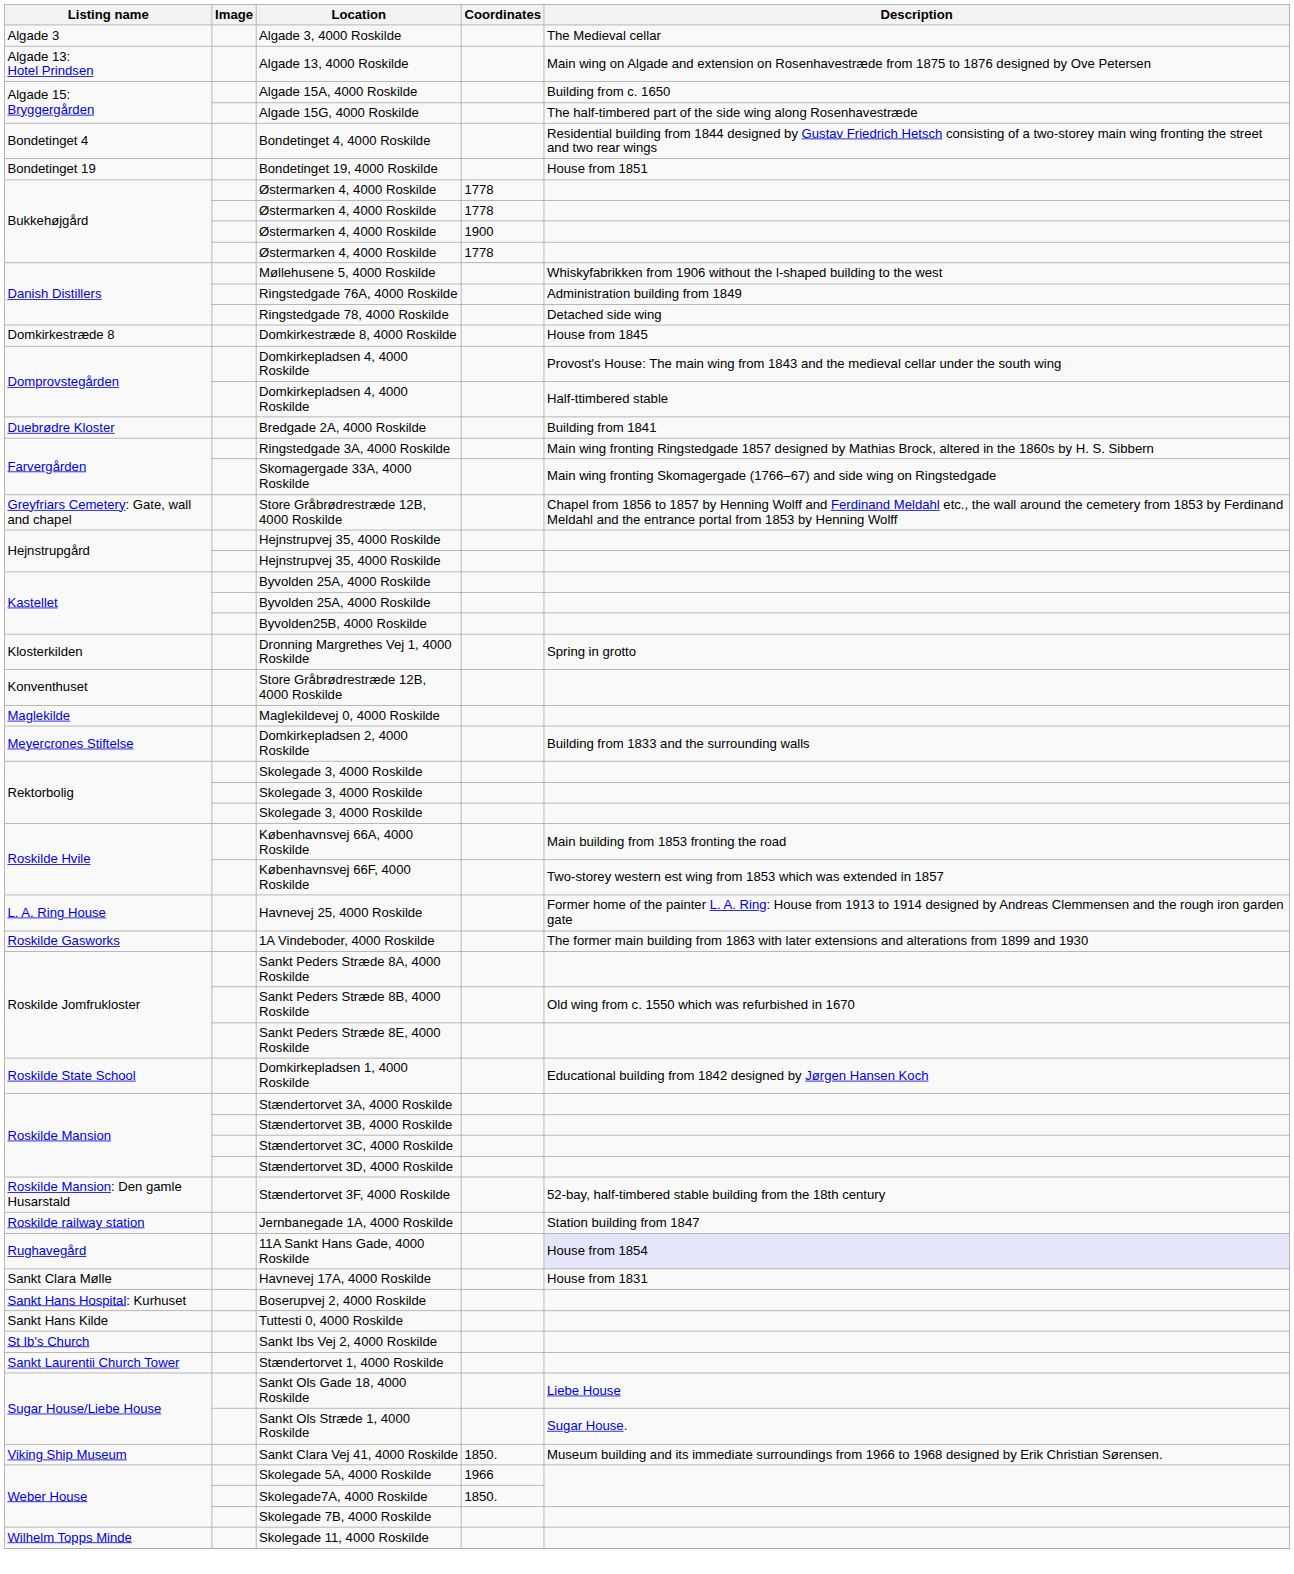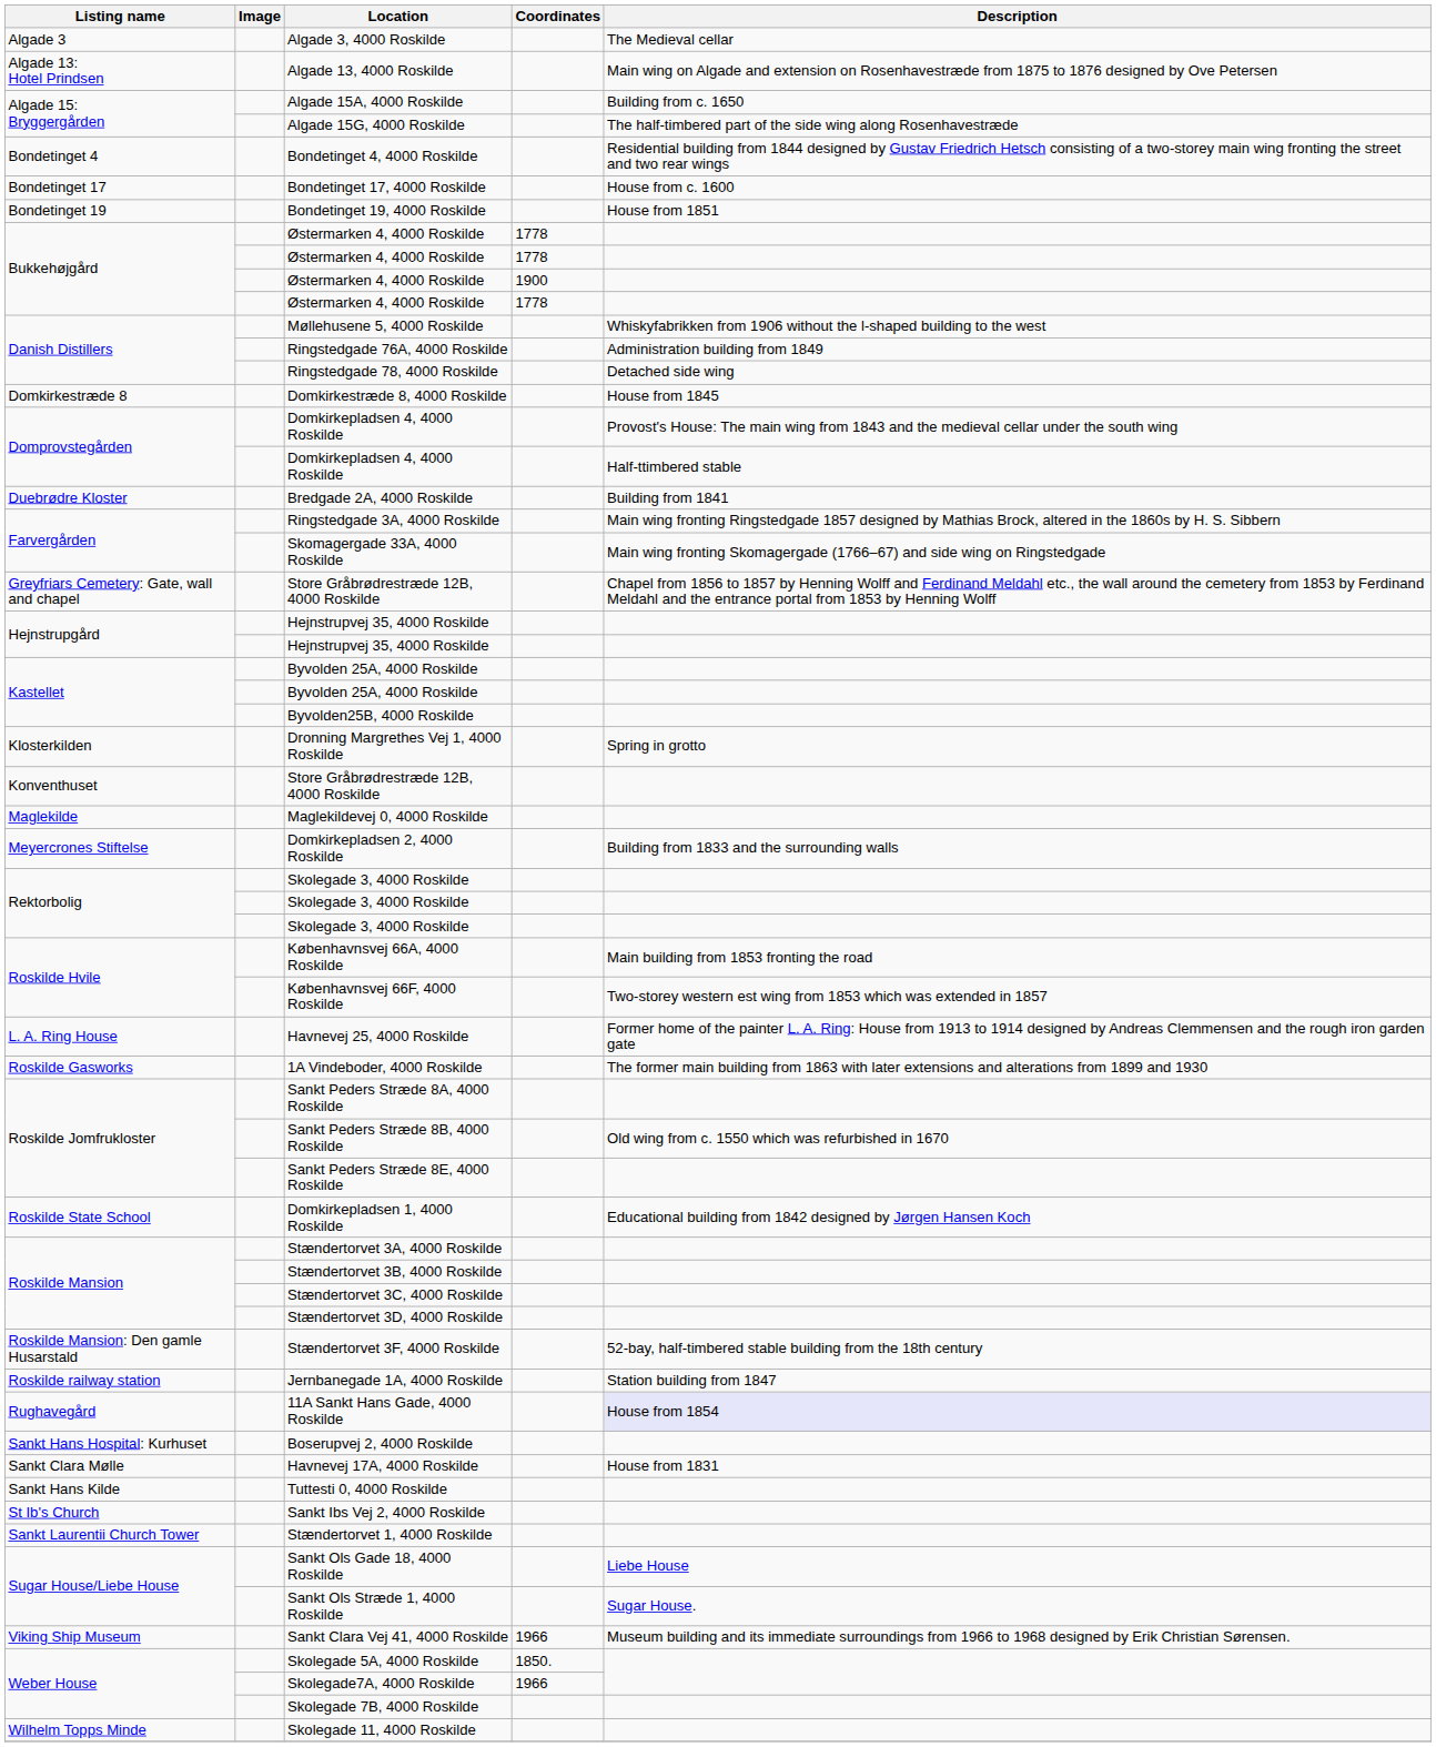+ row: Bondetinget 17 | Bondetinget 17, 4000 Roskilde | House from c. 1600
rows swapped: Havnevej 17A, 4000 Roskilde <-> Boserupvej 2, 4000 Roskilde
Sankt Clara Vej 41, 4000 Roskilde | Coordinates: 1850. -> 1966
Skolegade 5A, 4000 Roskilde | Coordinates: 1966 -> 1850.
Skolegade7A, 4000 Roskilde | Coordinates: 1850. -> 1966
